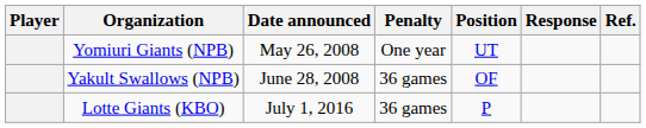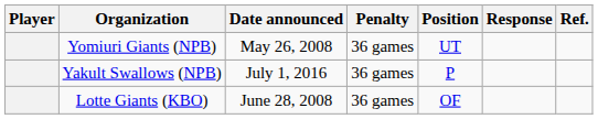Yomiuri Giants (NPB) | Penalty: One year -> 36 games
Yakult Swallows (NPB) | Date announced: June 28, 2008 -> July 1, 2016
Yakult Swallows (NPB) | Position: OF -> P
Lotte Giants (KBO) | Date announced: July 1, 2016 -> June 28, 2008
Lotte Giants (KBO) | Position: P -> OF
